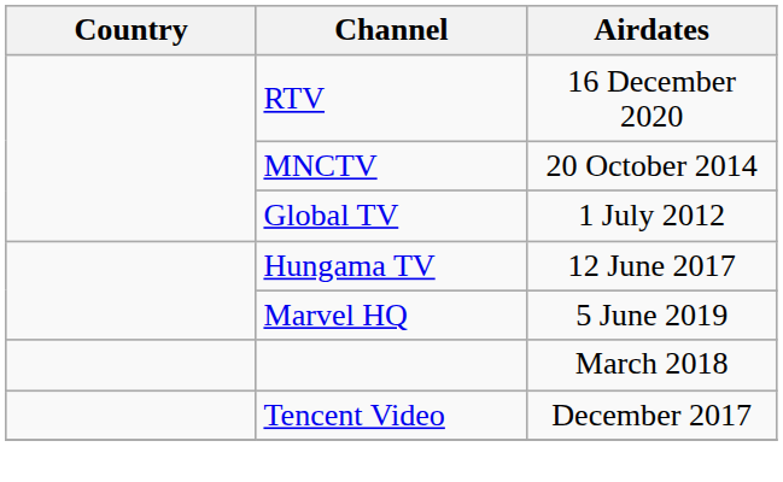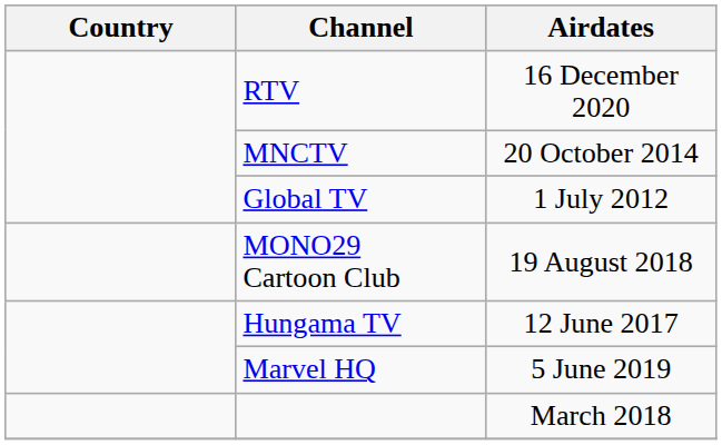+ row: MONO29 Cartoon Club | 19 August 2018
- row: Tencent Video | December 2017
